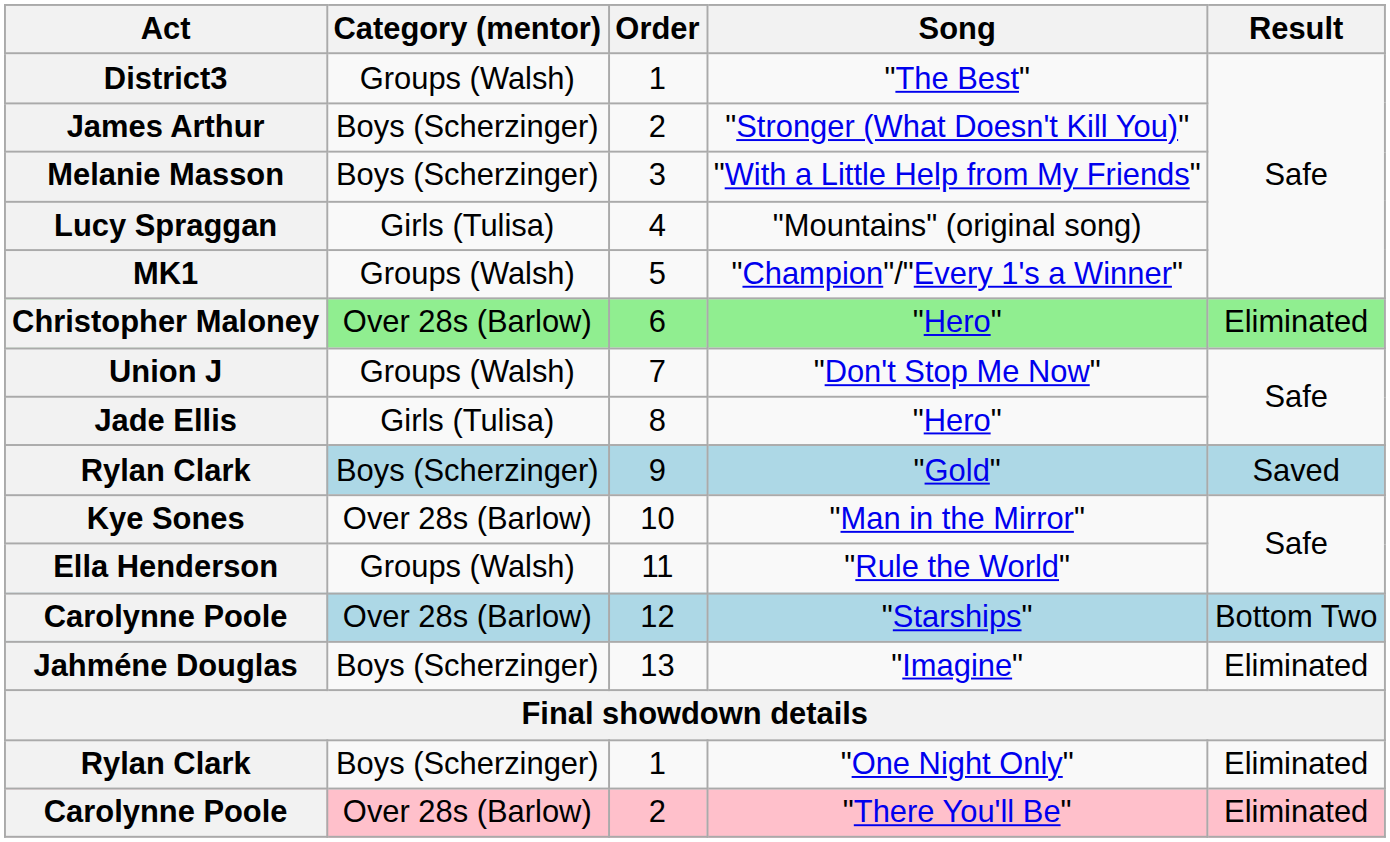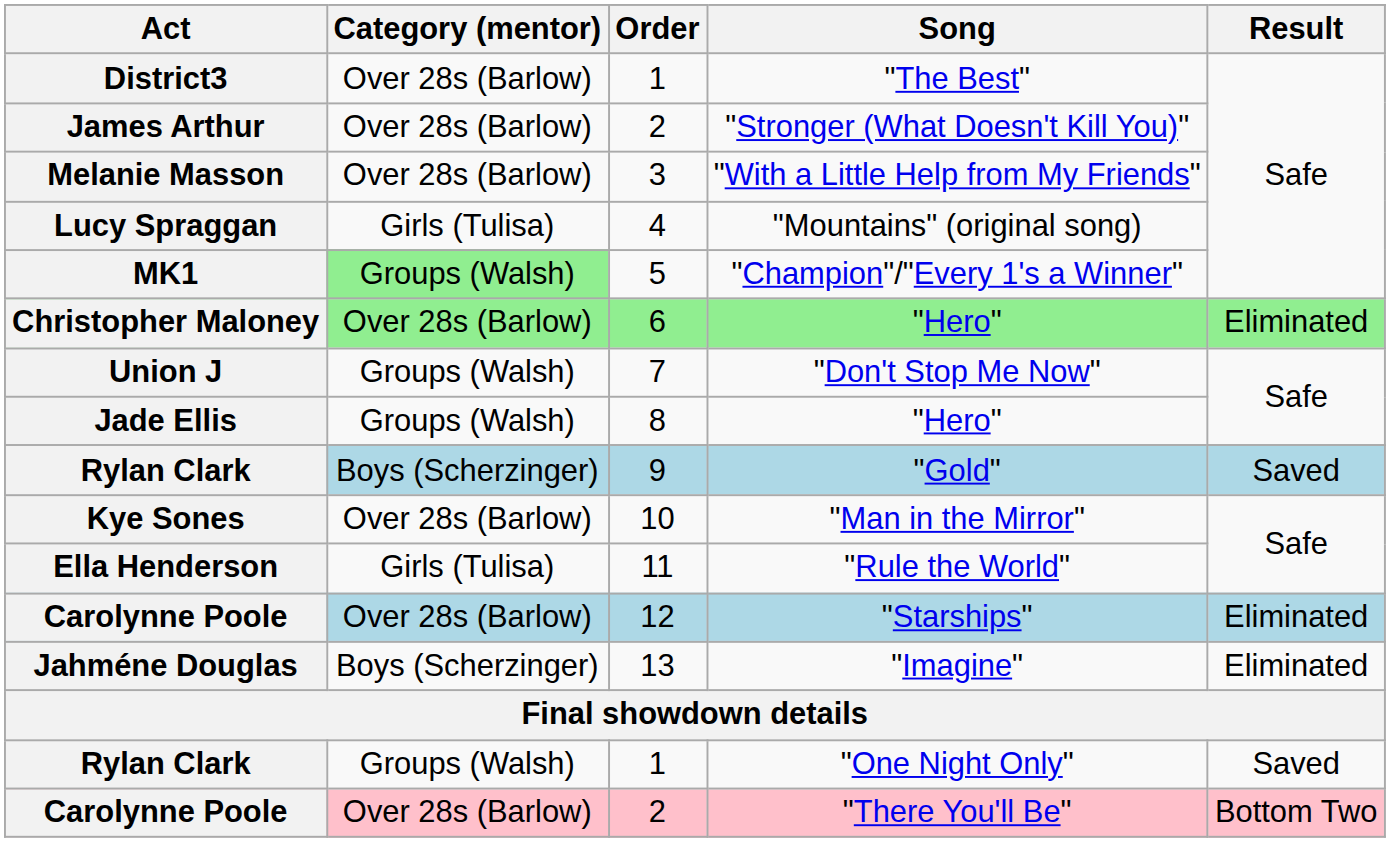"The Best" | Category (mentor): Groups (Walsh) -> Over 28s (Barlow)
"Stronger (What Doesn't Kill You)" | Category (mentor): Boys (Scherzinger) -> Over 28s (Barlow)
"With a Little Help from My Friends" | Category (mentor): Boys (Scherzinger) -> Over 28s (Barlow)
"Champion"/"Every 1's a Winner" | Category (mentor): no background -> lightgreen background
Jade Ellis / "Hero" | Category (mentor): Girls (Tulisa) -> Groups (Walsh)
"Rule the World" | Category (mentor): Groups (Walsh) -> Girls (Tulisa)
"Starships" | Result: Bottom Two -> Eliminated
"One Night Only" | Category (mentor): Boys (Scherzinger) -> Groups (Walsh)
"One Night Only" | Result: Eliminated -> Saved
"There You'll Be" | Result: Eliminated -> Bottom Two
